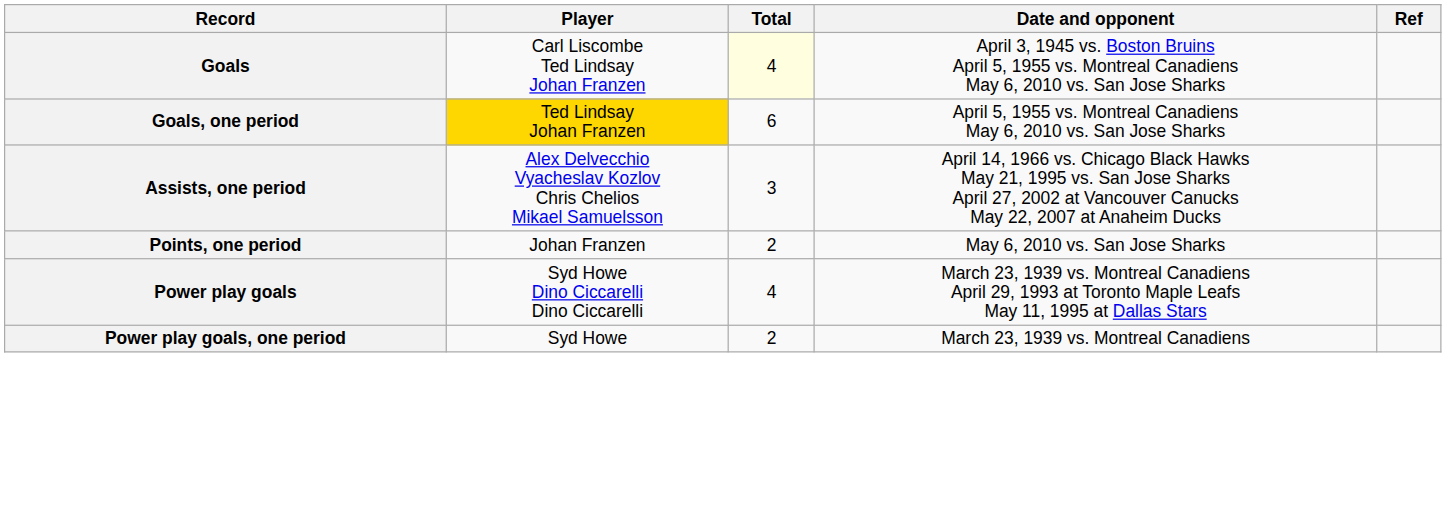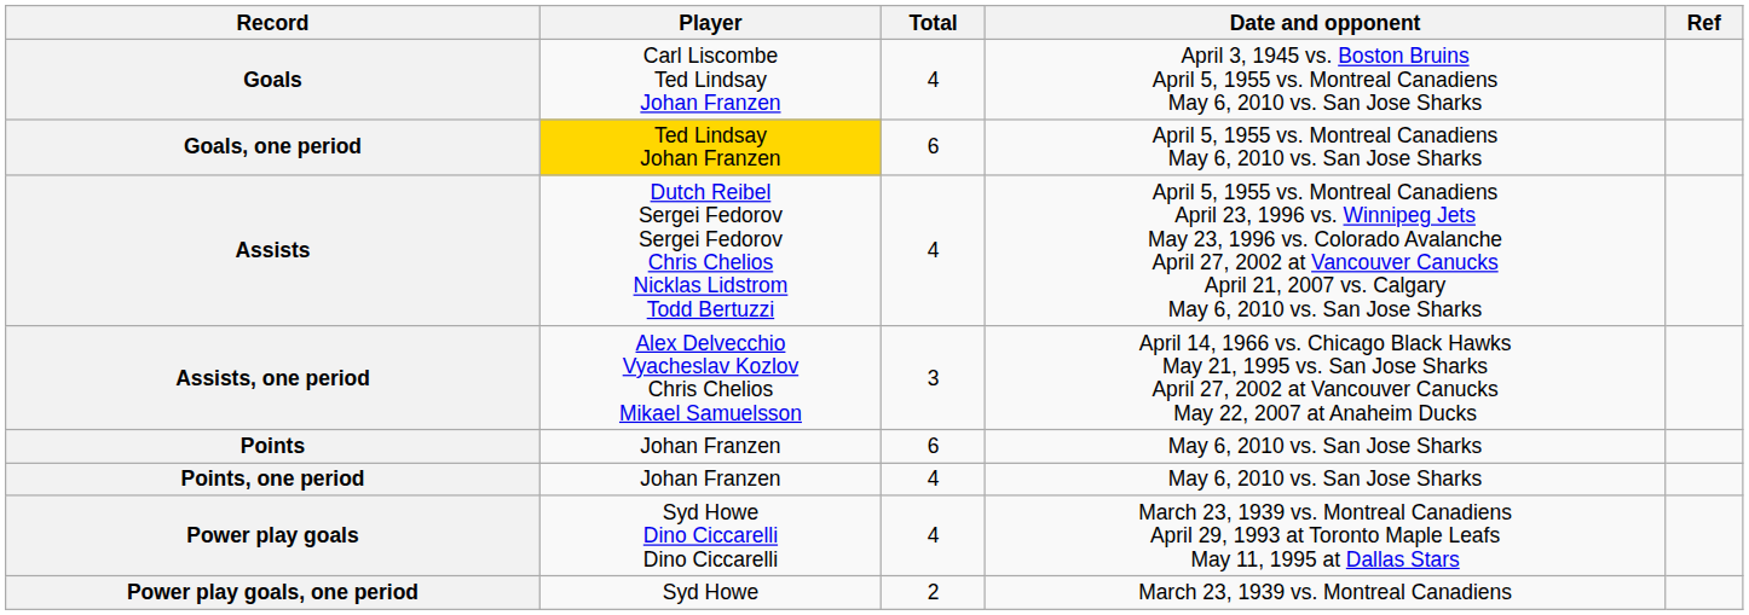Goals | Total: lightyellow background -> no background
+ row: Assists | Dutch Reibel Sergei Fedorov Sergei Fedorov Chris Chelios Nicklas Lidstrom Todd Bertuzzi | 4 | April 5, 1955 vs. Montreal Canadiens April 23, 1996 vs. Winnipeg Jets May 23, 1996 vs. Colorado Avalanche April 27, 2002 at Vancouver Canucks April 21, 2007 vs. Calgary May 6, 2010 vs. San Jose Sharks
+ row: Points | Johan Franzen | 6 | May 6, 2010 vs. San Jose Sharks
Points, one period | Total: 2 -> 4
